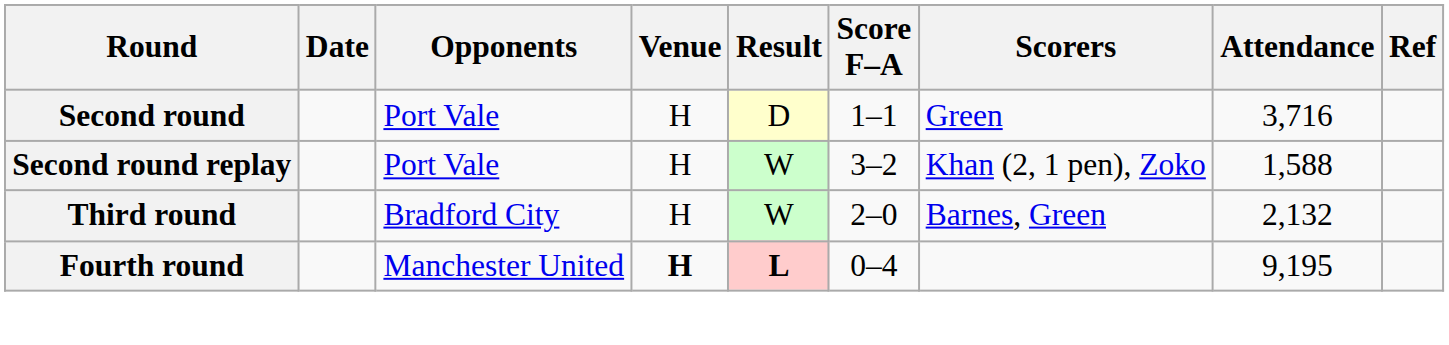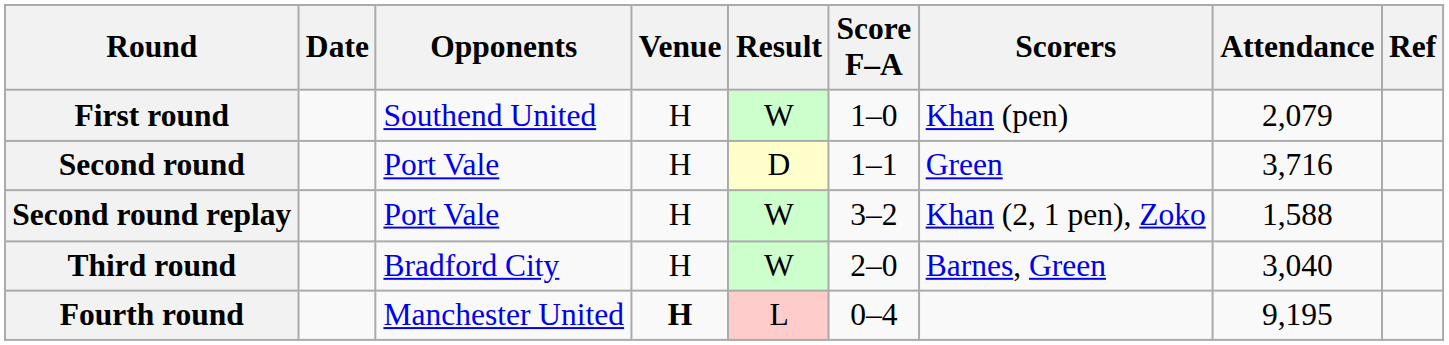+ row: First round | Southend United | H | W | 1–0 | Khan (pen) | 2,079
Third round | Attendance: 2,132 -> 3,040
Fourth round | Result: bold -> normal
